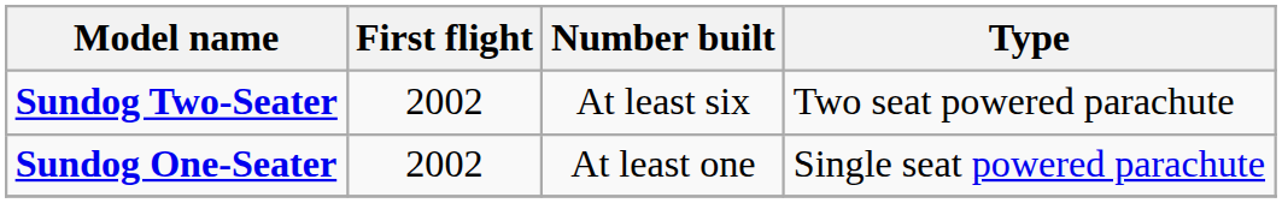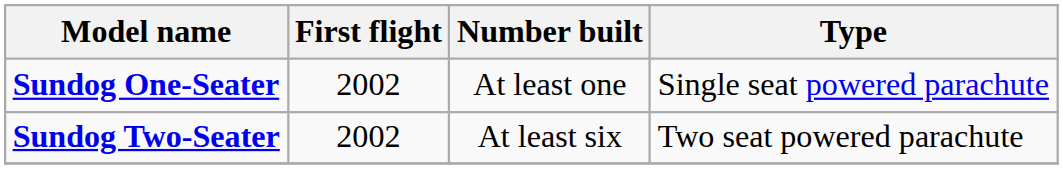rows swapped: Sundog One-Seater <-> Sundog Two-Seater
